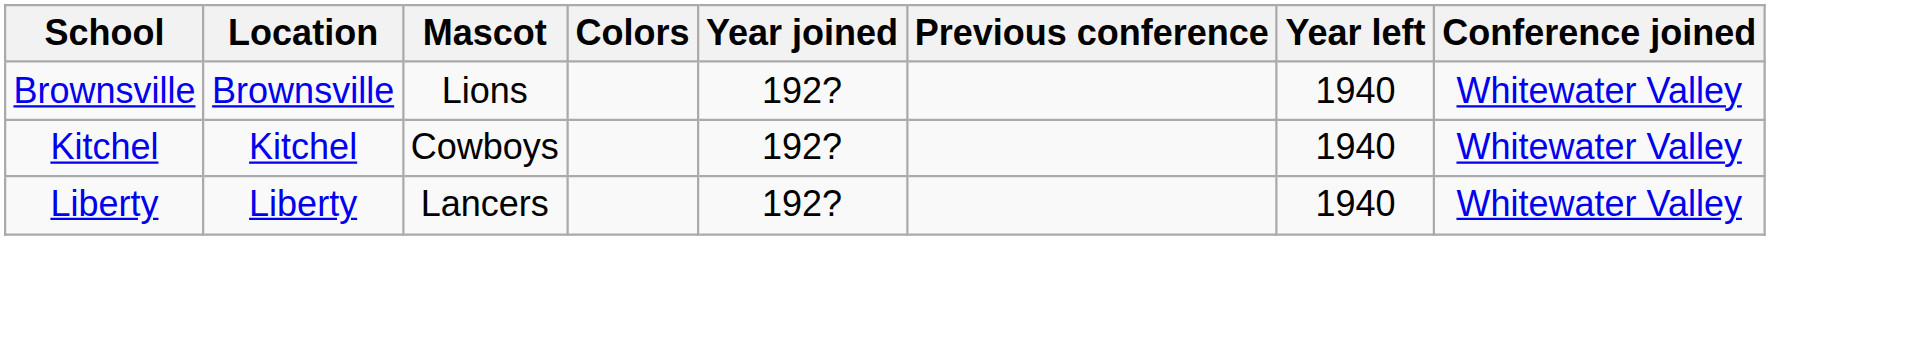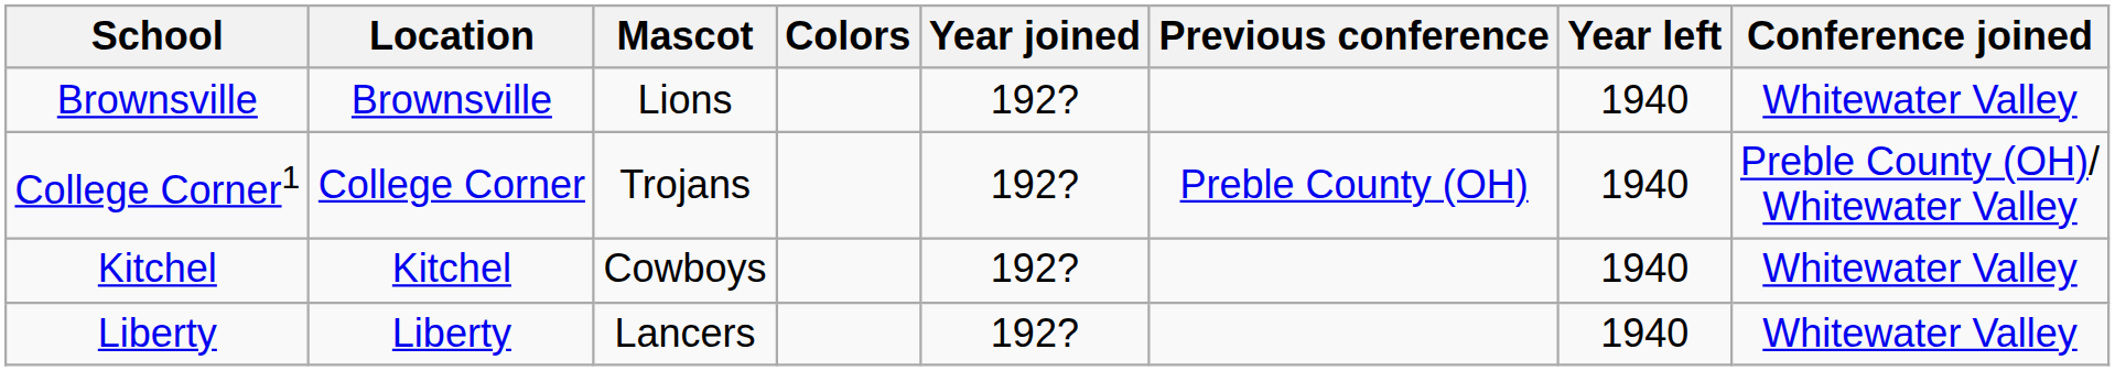+ row: College Corner1 | College Corner | Trojans | 192? | Preble County (OH) | 1940 | Preble County (OH)/ Whitewater Valley
